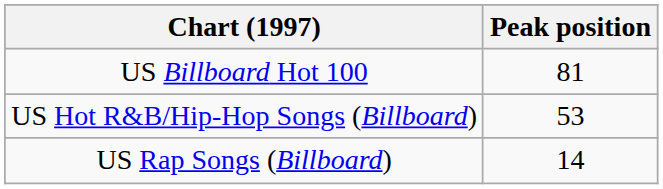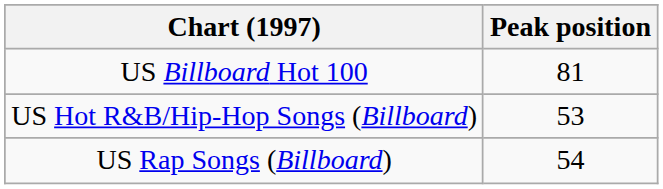US Rap Songs (Billboard) | Peak position: 14 -> 54
